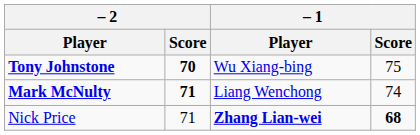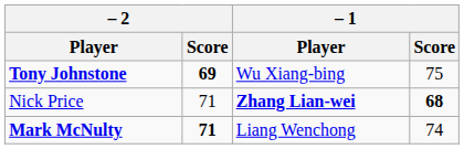Tony Johnstone | – 2 / Score: 70 -> 69
rows swapped: Mark McNulty <-> Nick Price
